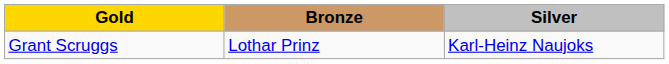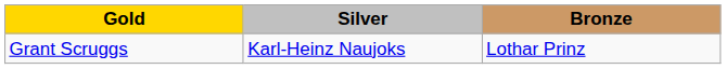columns swapped: Silver <-> Bronze
